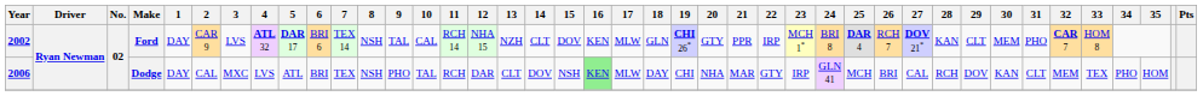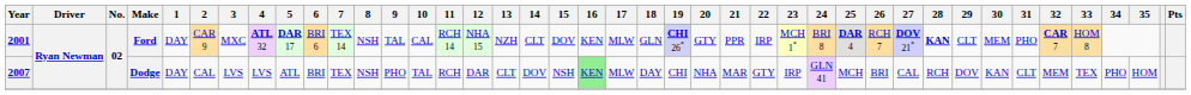Ford | Year: 2002 -> 2001
Ford | 3: LVS -> MXC
Ford | 28: normal -> bold
Dodge | Year: 2006 -> 2007
Dodge | 3: MXC -> LVS
